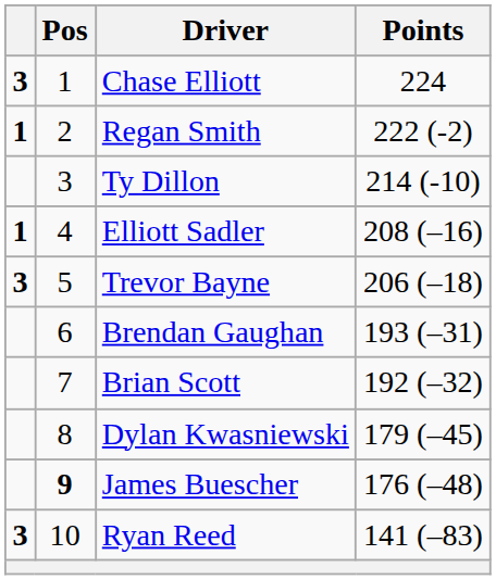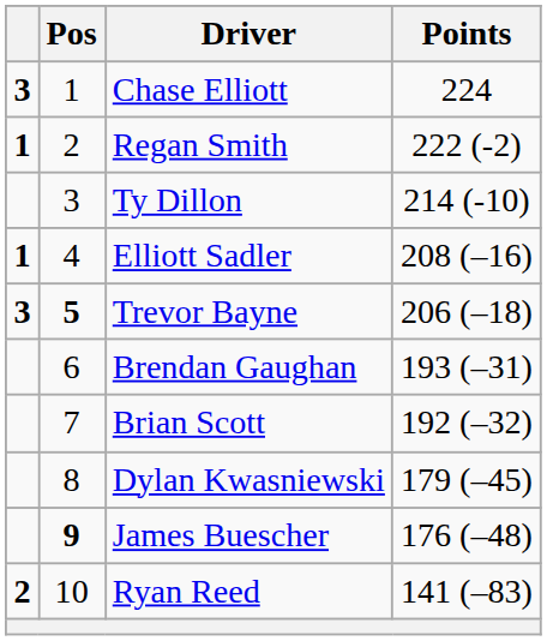Trevor Bayne | Pos: normal -> bold
Ryan Reed | column 1: 3 -> 2
